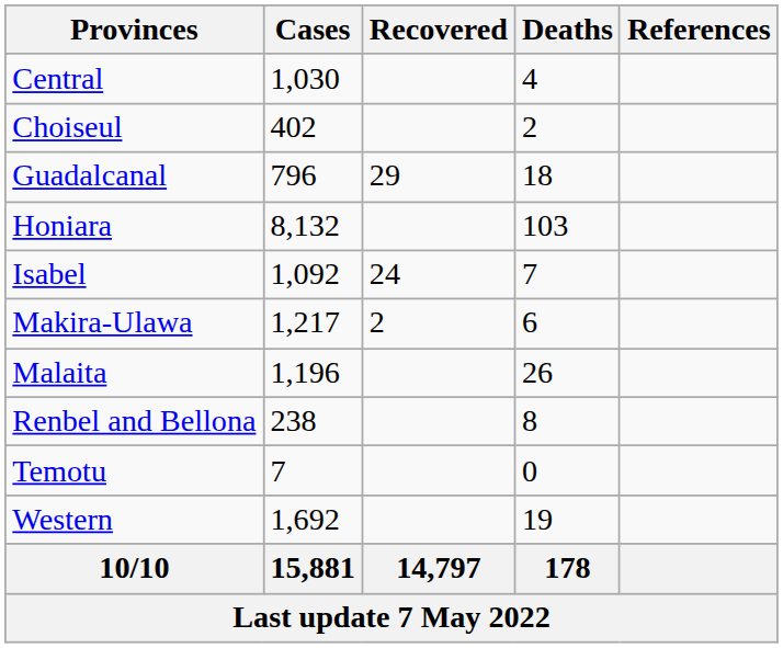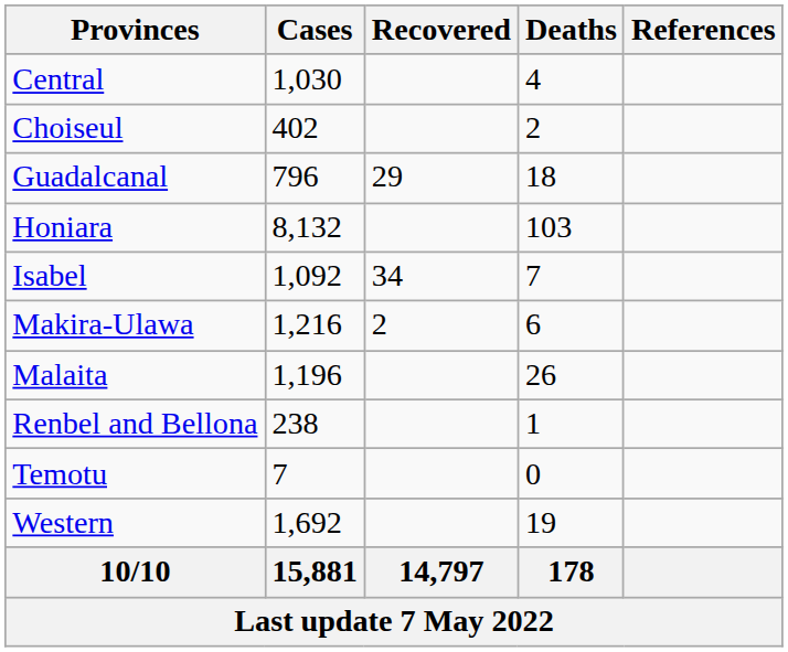Isabel | Recovered: 24 -> 34
Makira-Ulawa | Cases: 1,217 -> 1,216
Renbel and Bellona | Deaths: 8 -> 1
